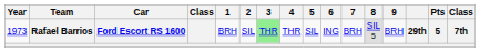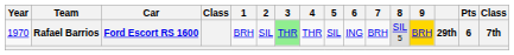Rafael Barrios | Year: 1973 -> 1970
Rafael Barrios | 9: no background -> gold background
Rafael Barrios | Pts: 5 -> 6
